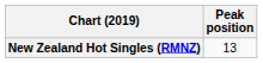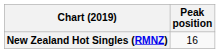New Zealand Hot Singles (RMNZ) | Peak position: 13 -> 16
